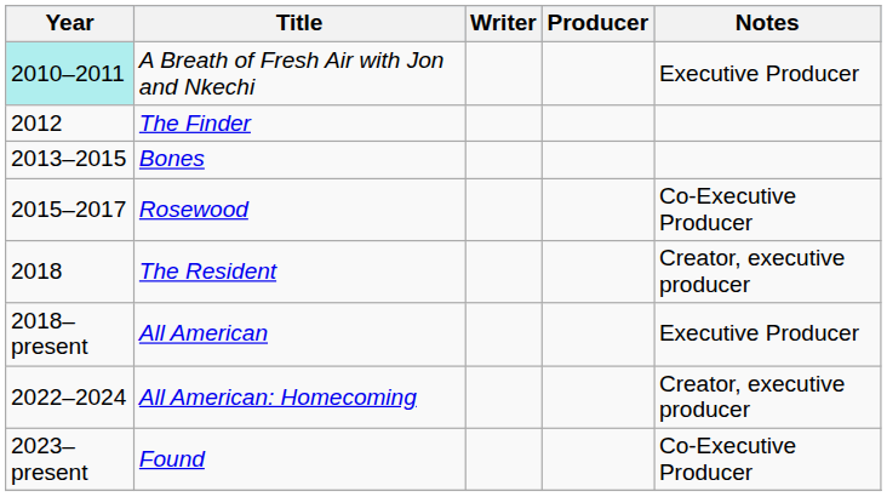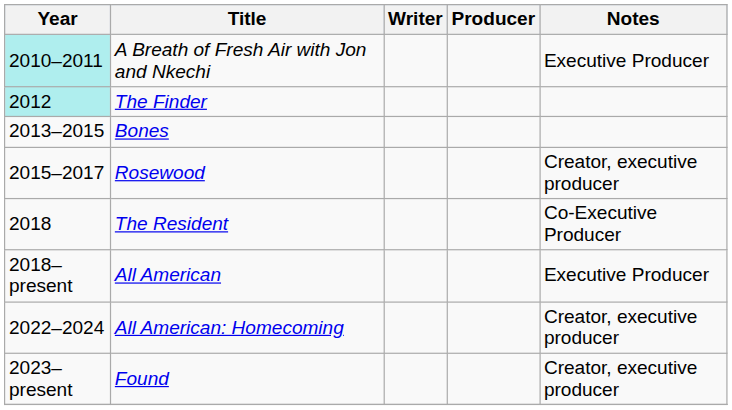The Finder | Year: no background -> paleturquoise background
Rosewood | Notes: Co-Executive Producer -> Creator, executive producer
The Resident | Notes: Creator, executive producer -> Co-Executive Producer
Found | Notes: Co-Executive Producer -> Creator, executive producer
